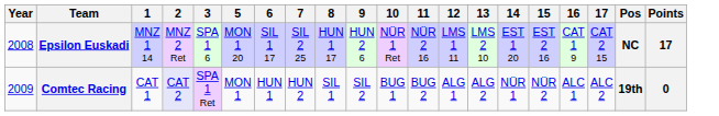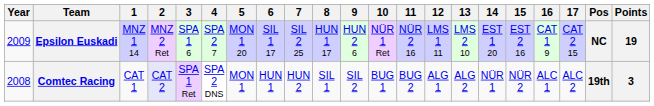+ column: 4 | SPA 2 7 | SPA 2 DNS
Epsilon Euskadi | Year: 2008 -> 2009
Epsilon Euskadi | Points: 17 -> 19
Comtec Racing | Year: 2009 -> 2008
Comtec Racing | Points: 0 -> 3
